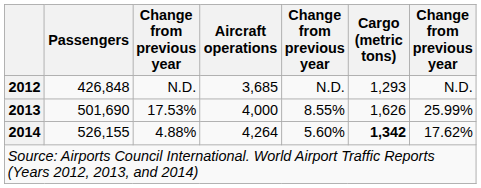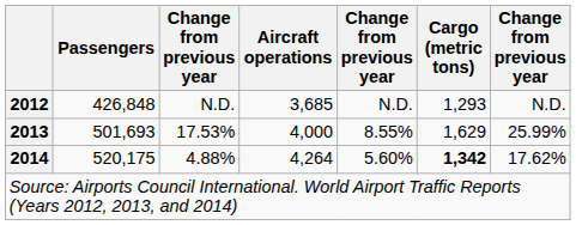17.53% | Passengers: 501,690 -> 501,693
17.53% | Cargo (metric tons): 1,626 -> 1,629
4.88% | Passengers: 526,155 -> 520,175
